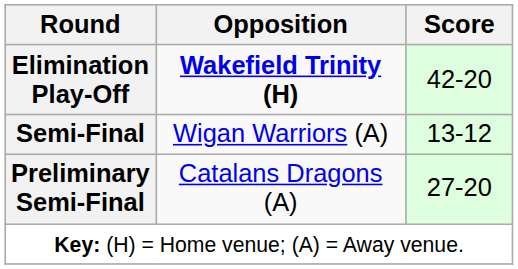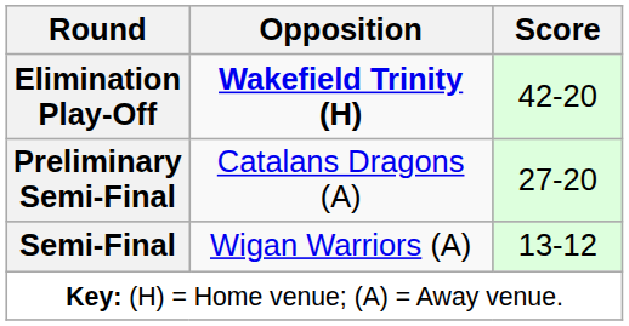rows swapped: Preliminary Semi-Final <-> Semi-Final
